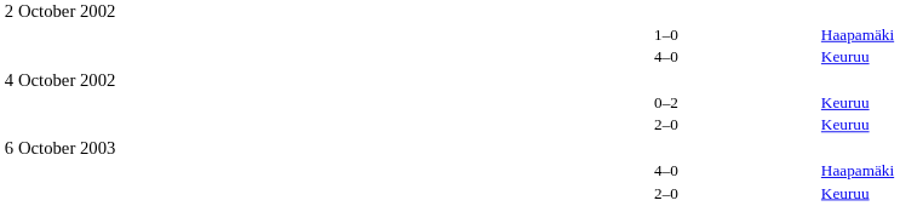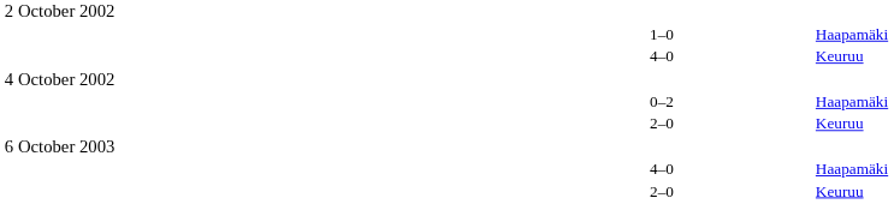0–2 | column 4: Keuruu -> Haapamäki
